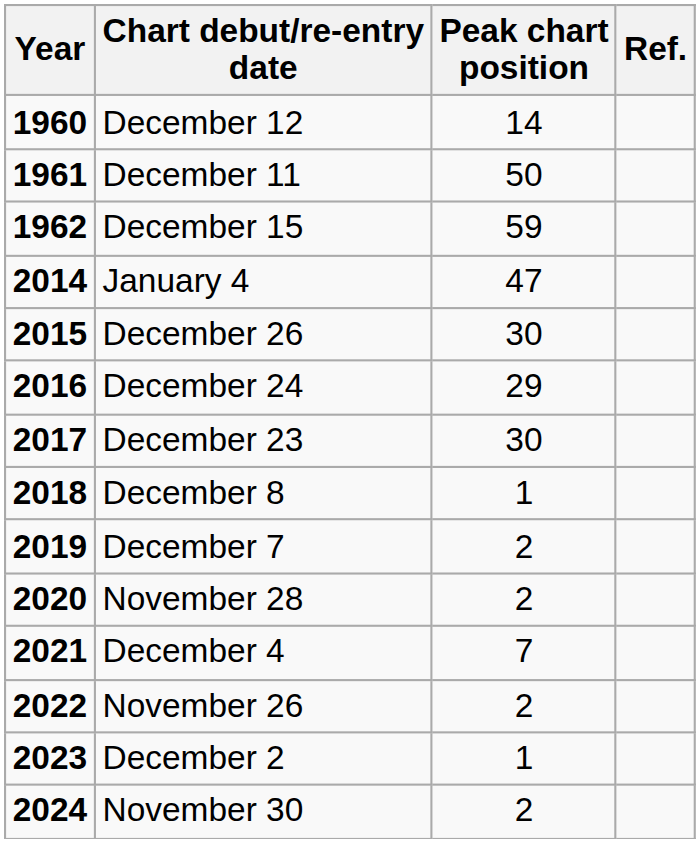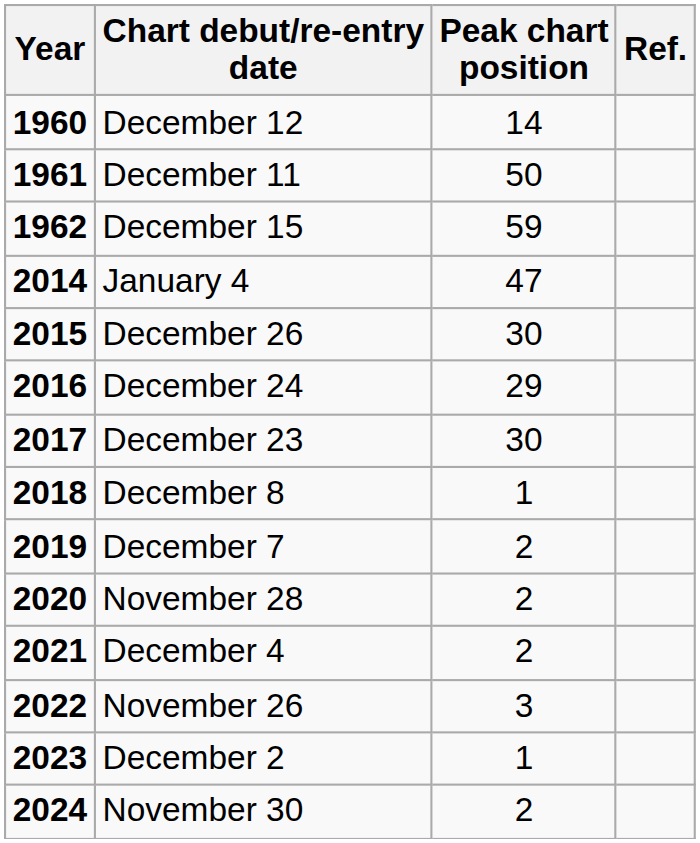December 4 | Peak chart position: 7 -> 2
November 26 | Peak chart position: 2 -> 3
